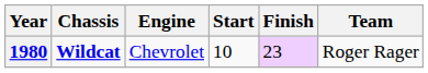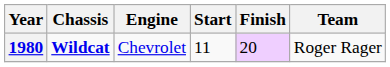1980 | Start: 10 -> 11
1980 | Finish: 23 -> 20
